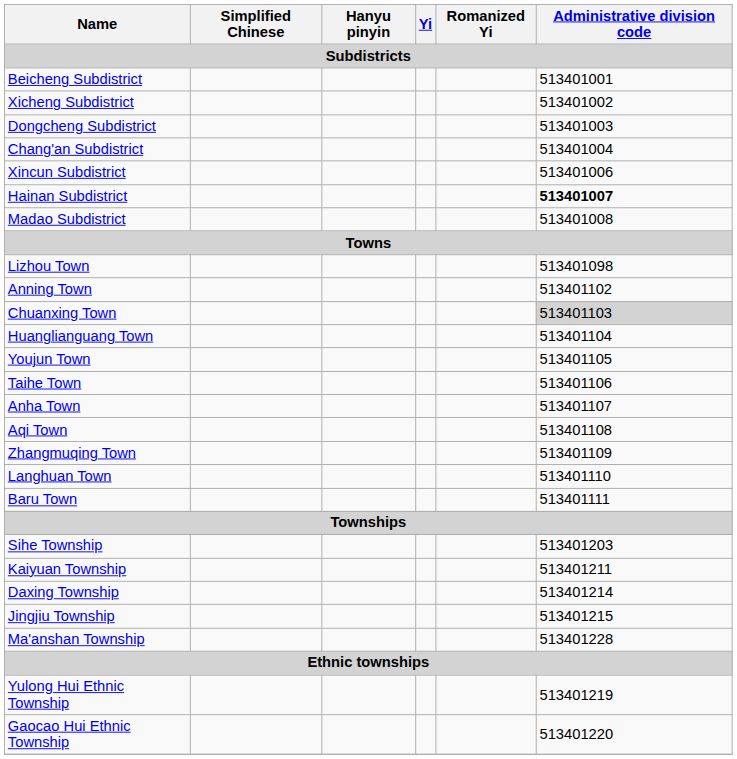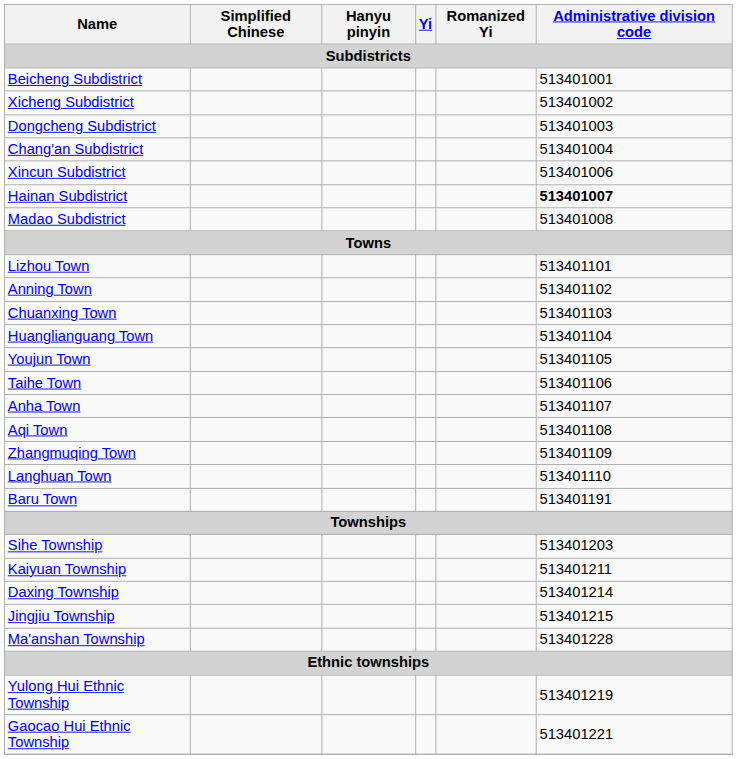Lizhou Town | Administrative division code: 513401098 -> 513401101
Chuanxing Town | Administrative division code: lightgrey background -> no background
Baru Town | Administrative division code: 513401111 -> 513401191
Gaocao Hui Ethnic Township | Administrative division code: 513401220 -> 513401221
